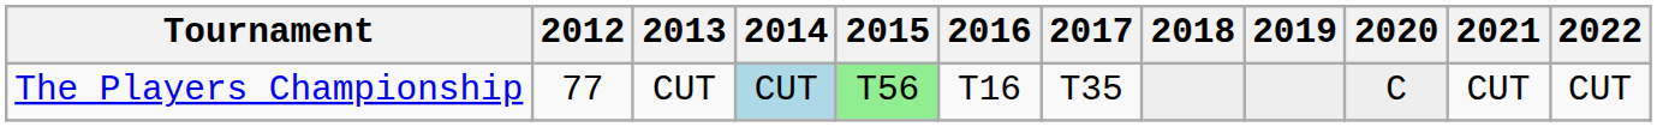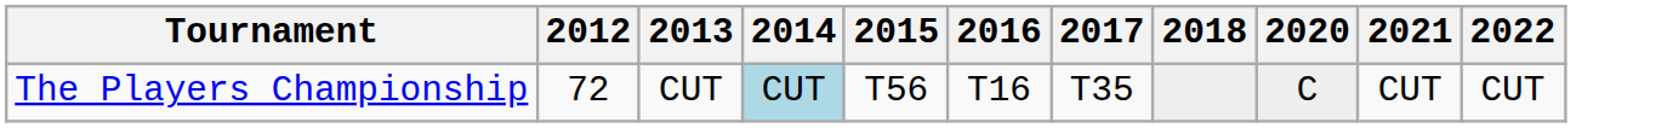- column: 2019
The Players Championship | 2012: 77 -> 72
The Players Championship | 2015: lightgreen background -> no background
